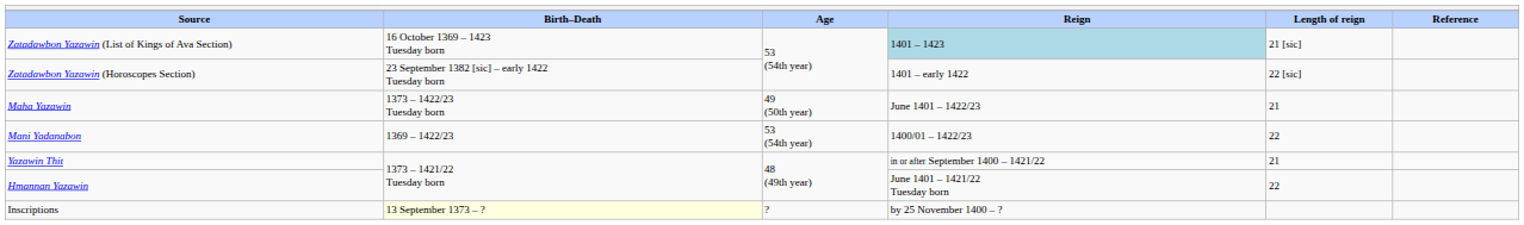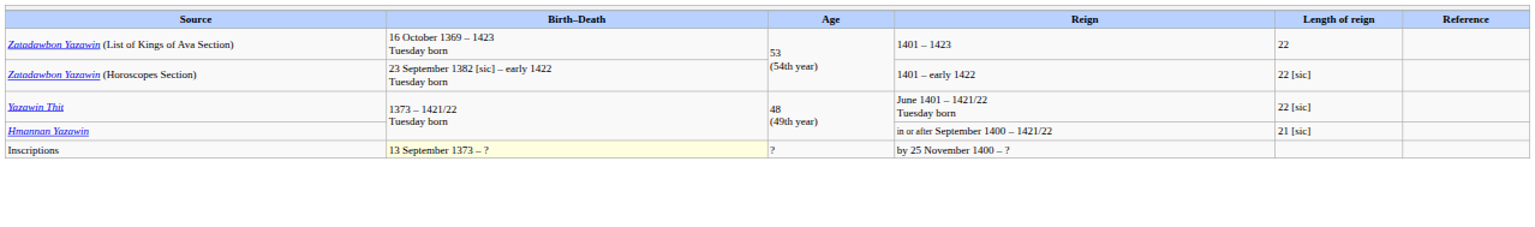Zatadawbon Yazawin (List of Kings of Ava Section) | Reign: lightblue background -> no background
Zatadawbon Yazawin (List of Kings of Ava Section) | Length of reign: 21 [sic] -> 22
- row: Maha Yazawin | 1373 – 1422/23 Tuesday born | 49 (50th year) | June 1401 – 1422/23 | 21
- row: Mani Yadanabon | 1369 – 1422/23 | 53 (54th year) | 1400/01 – 1422/23 | 22
Yazawin Thit | Reign: in or after September 1400 – 1421/22 -> June 1401 – 1421/22 Tuesday born
Yazawin Thit | Length of reign: 21 -> 22 [sic]
Hmannan Yazawin | Reign: June 1401 – 1421/22 Tuesday born -> in or after September 1400 – 1421/22
Hmannan Yazawin | Length of reign: 22 -> 21 [sic]
